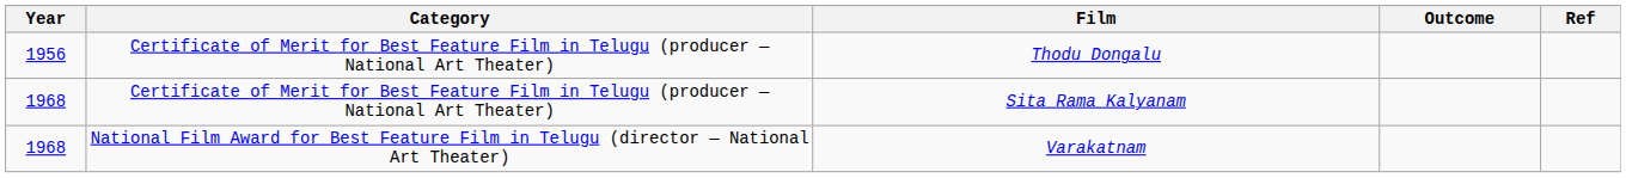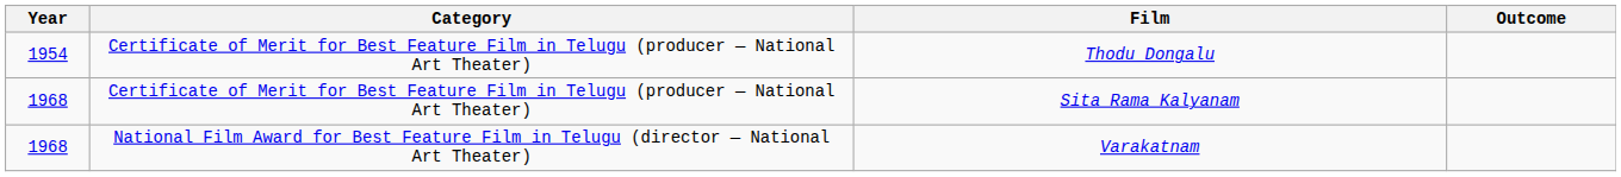- column: Ref
Thodu Dongalu | Year: 1956 -> 1954
